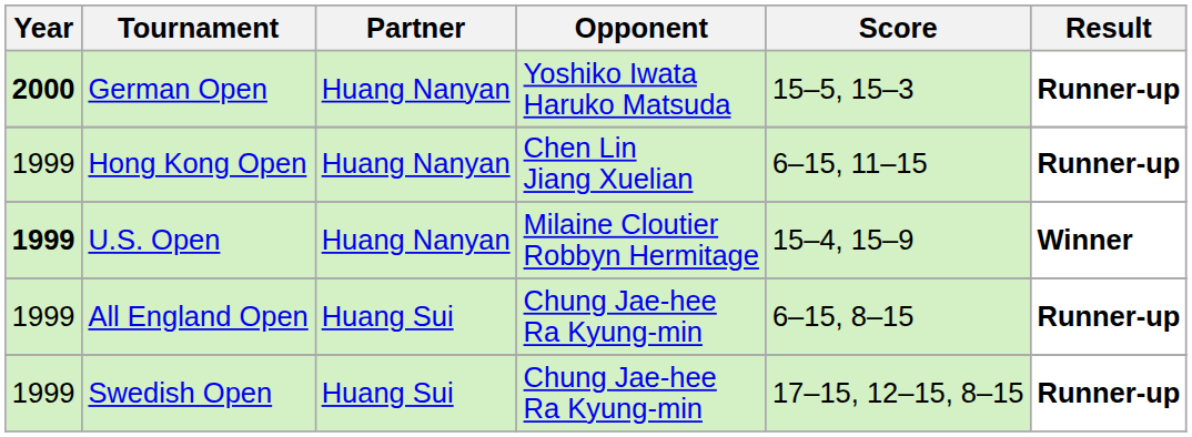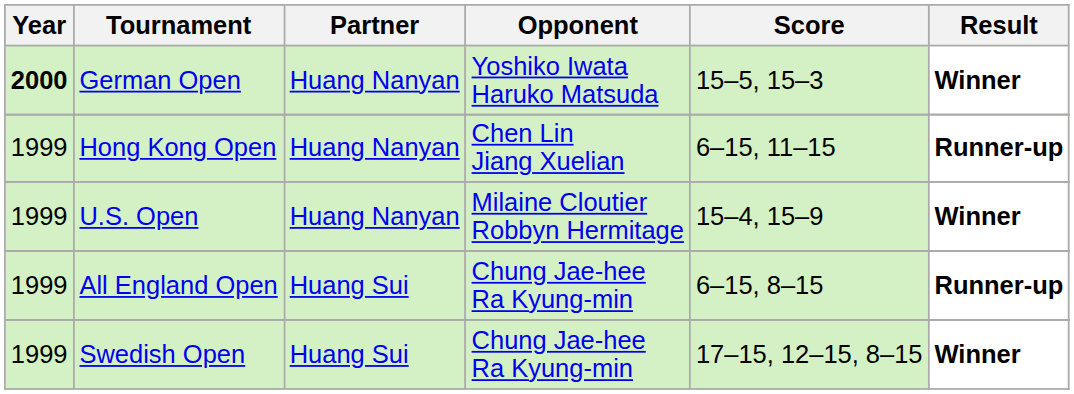German Open | Result: Runner-up -> Winner
U.S. Open | Year: bold -> normal
Swedish Open | Result: Runner-up -> Winner
